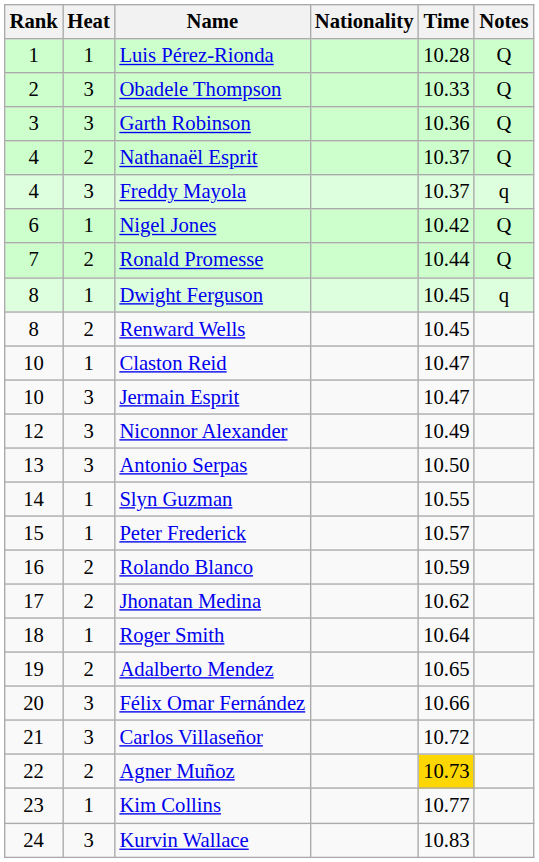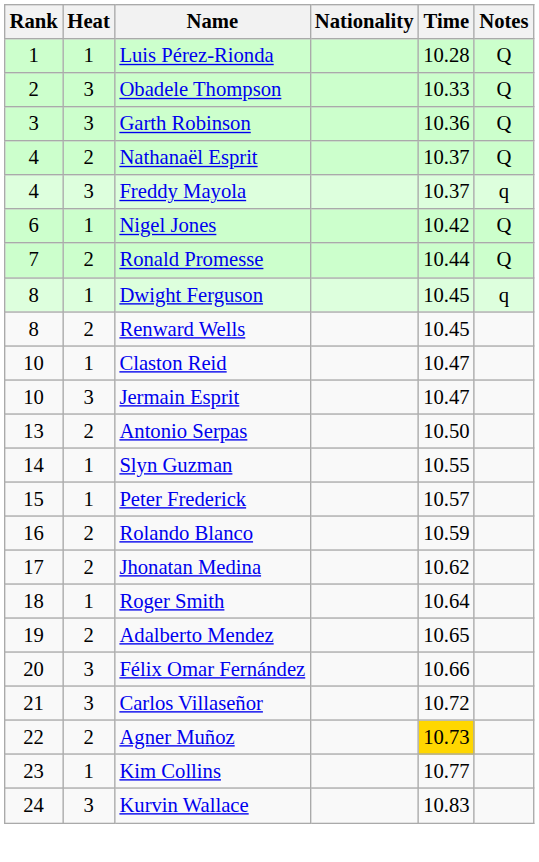- row: 12 | 3 | Niconnor Alexander | 10.49
Antonio Serpas | Heat: 3 -> 2
